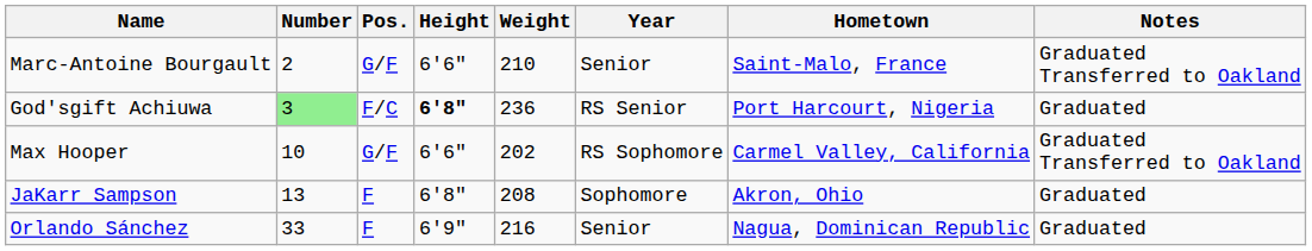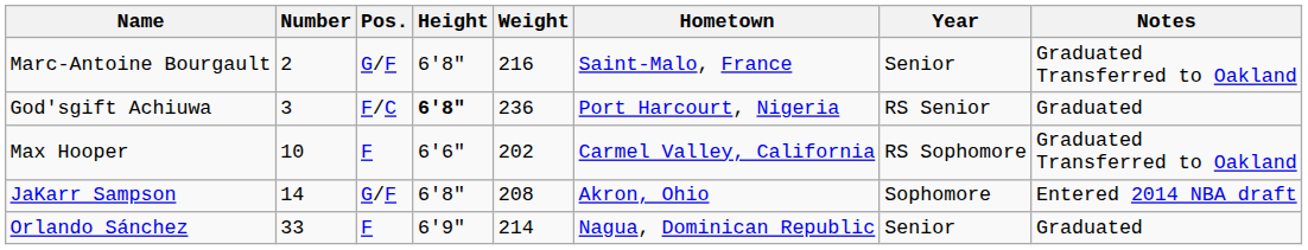columns swapped: Year <-> Hometown
Marc-Antoine Bourgault | Height: 6'6" -> 6'8"
Marc-Antoine Bourgault | Weight: 210 -> 216
God'sgift Achiuwa | Number: lightgreen background -> no background
Max Hooper | Pos.: G/F -> F
JaKarr Sampson | Number: 13 -> 14
JaKarr Sampson | Pos.: F -> G/F
JaKarr Sampson | Notes: Graduated -> Entered 2014 NBA draft
Orlando Sánchez | Weight: 216 -> 214
